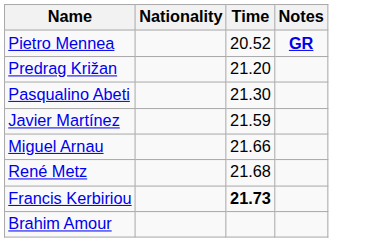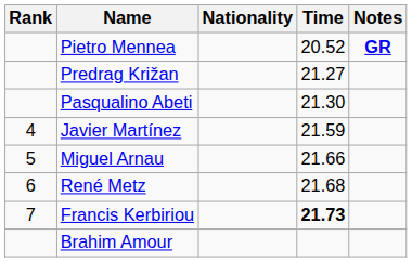+ column: Rank | 4 | 5 | 6 | 7
Predrag Križan | Time: 21.20 -> 21.27
